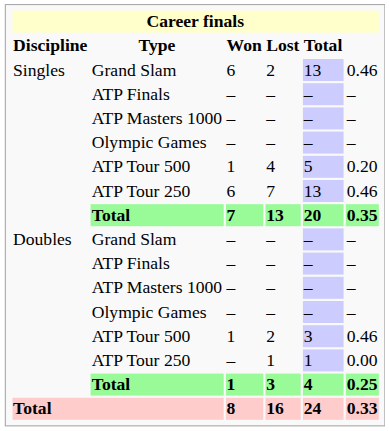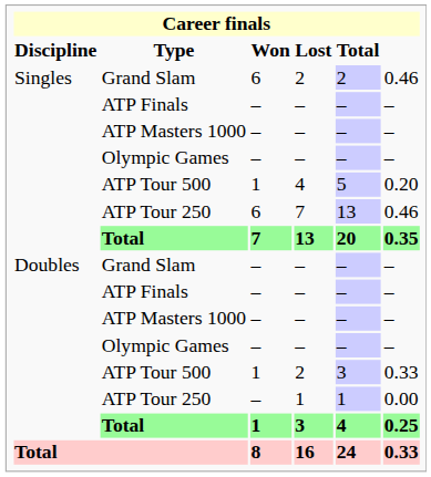Grand Slam / 2 | Total: 13 -> 2
ATP Tour 500 / 2 | column 6: 0.46 -> 0.33
